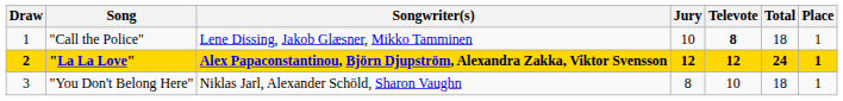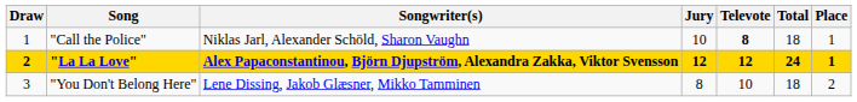"Call the Police" | Songwriter(s): Lene Dissing, Jakob Glæsner, Mikko Tamminen -> Niklas Jarl, Alexander Schöld, Sharon Vaughn
"You Don't Belong Here" | Songwriter(s): Niklas Jarl, Alexander Schöld, Sharon Vaughn -> Lene Dissing, Jakob Glæsner, Mikko Tamminen
"You Don't Belong Here" | Place: 1 -> 2
